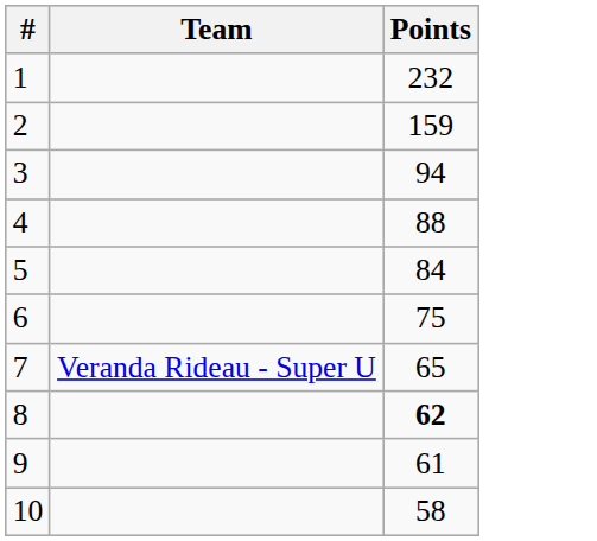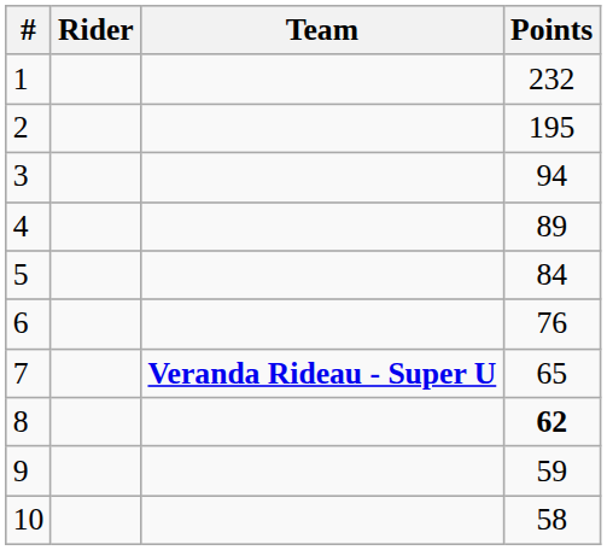+ column: Rider
2 | Points: 159 -> 195
4 | Points: 88 -> 89
6 | Points: 75 -> 76
7 | Team: normal -> bold
9 | Points: 61 -> 59
